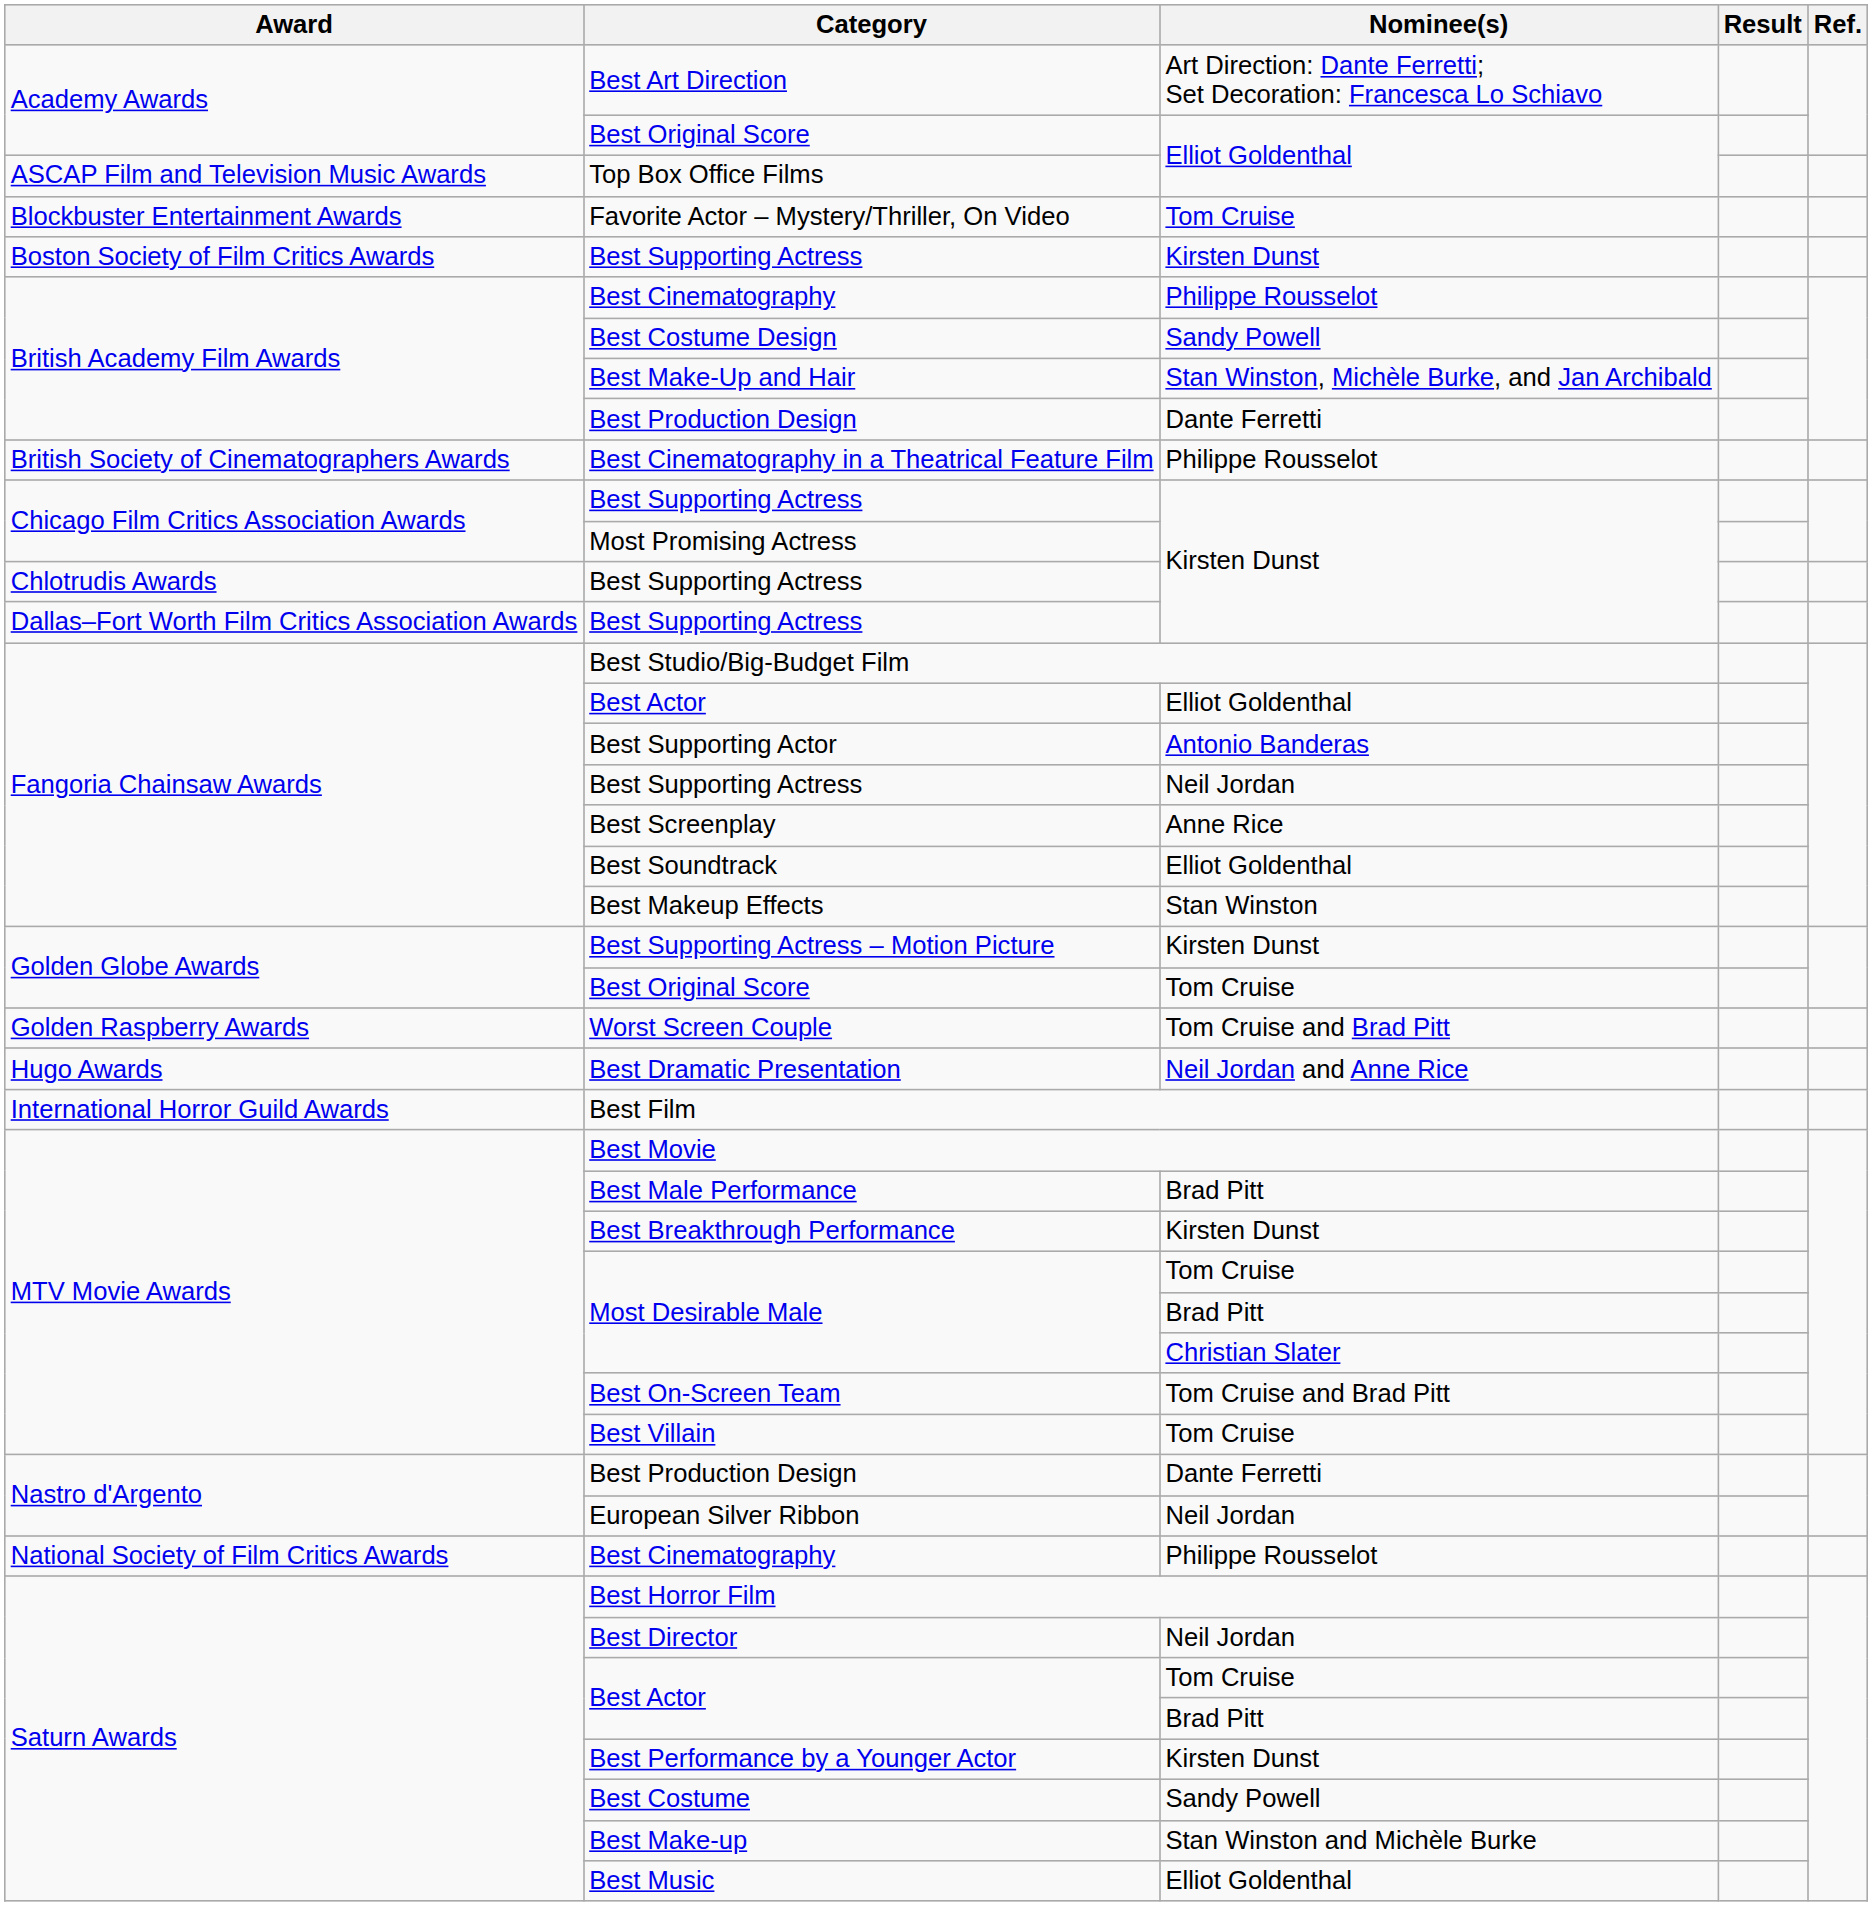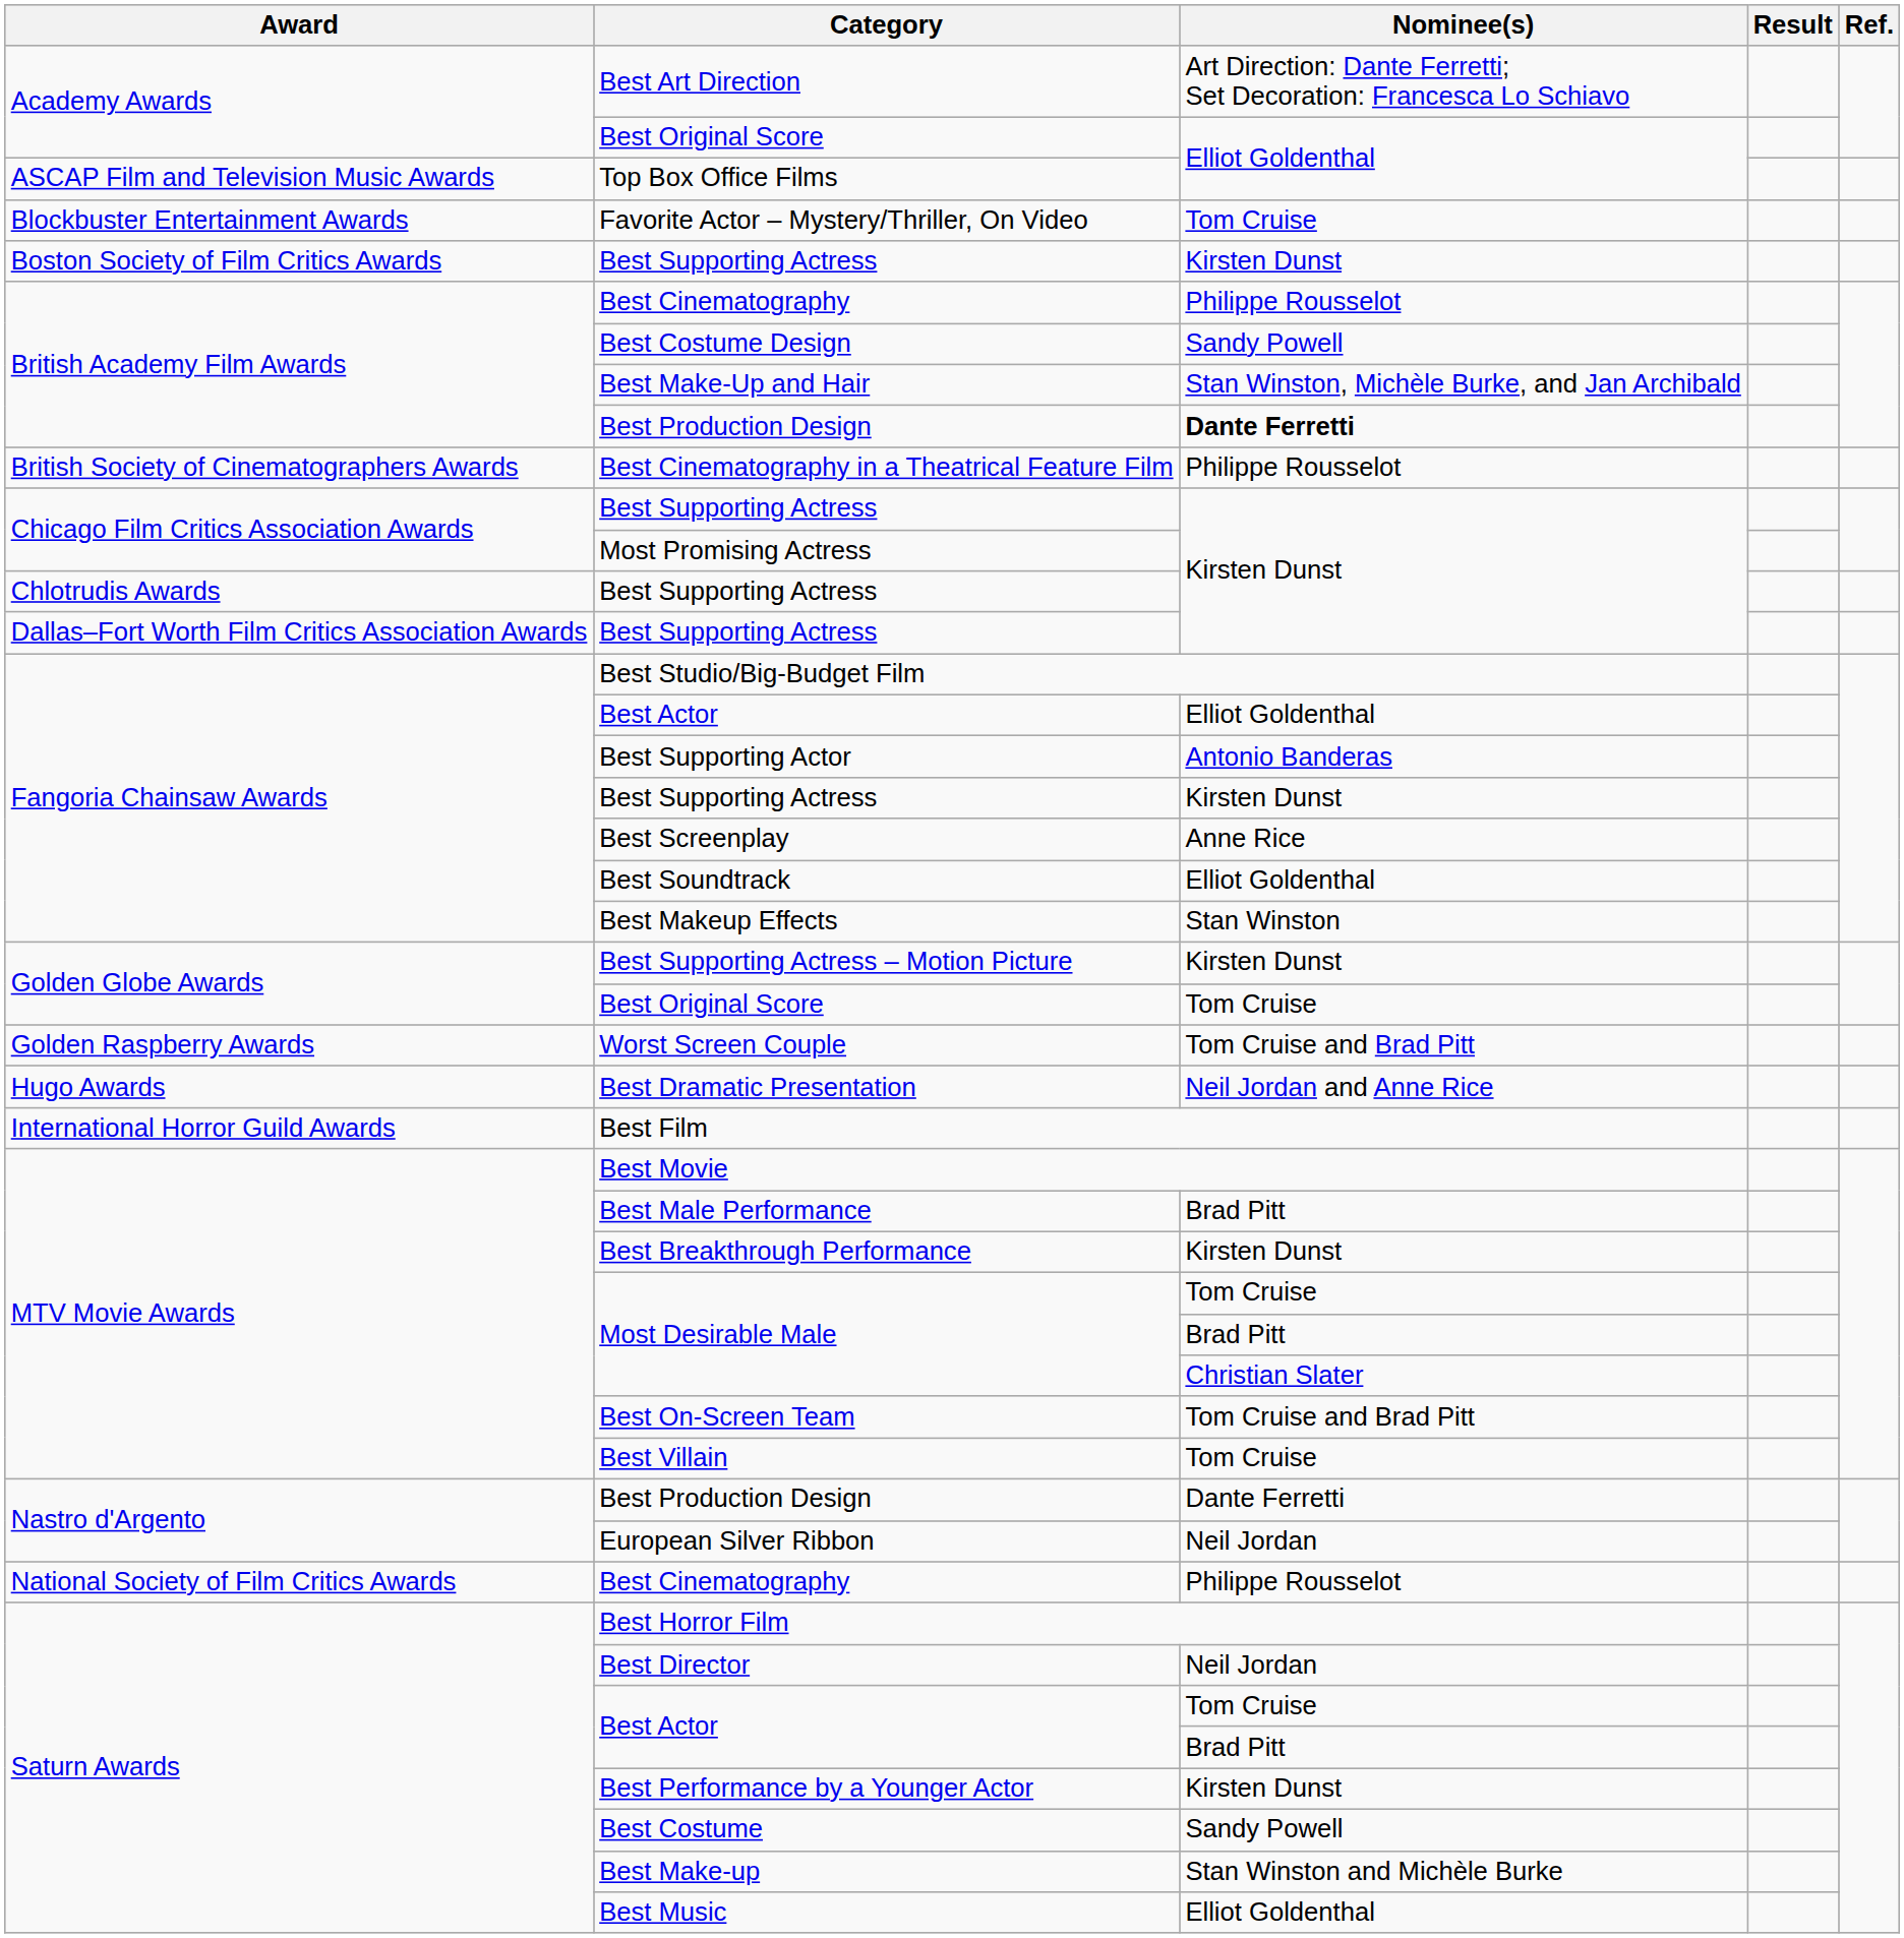British Academy Film Awards / Best Production Design | Nominee(s): normal -> bold
Fangoria Chainsaw Awards / Best Supporting Actress | Nominee(s): Neil Jordan -> Kirsten Dunst
